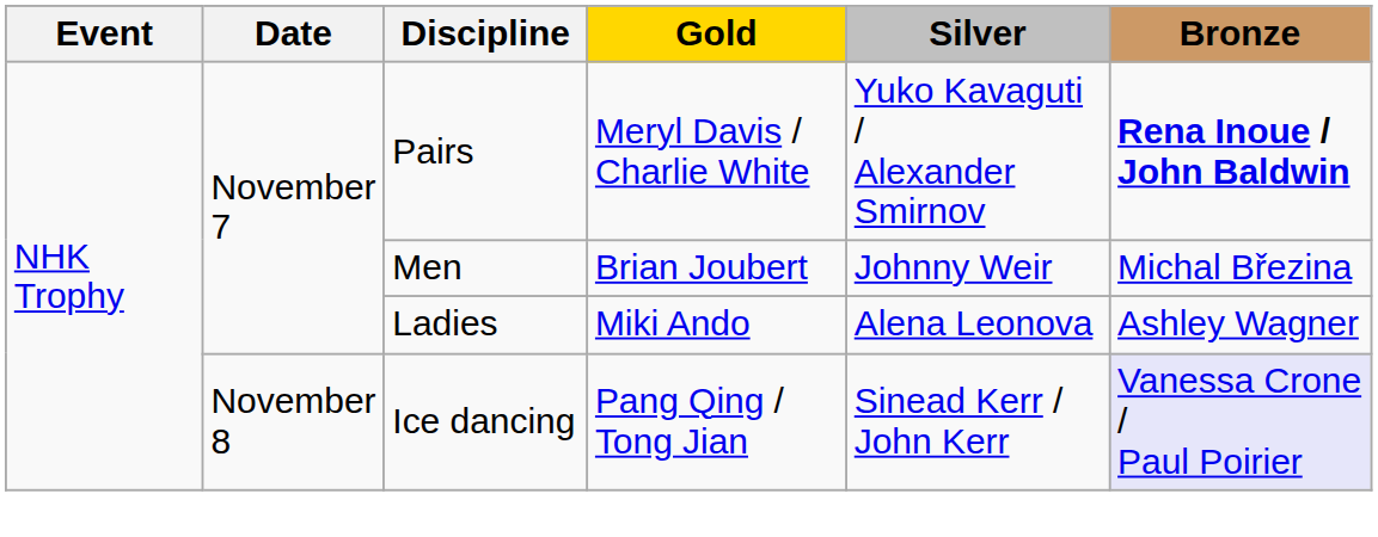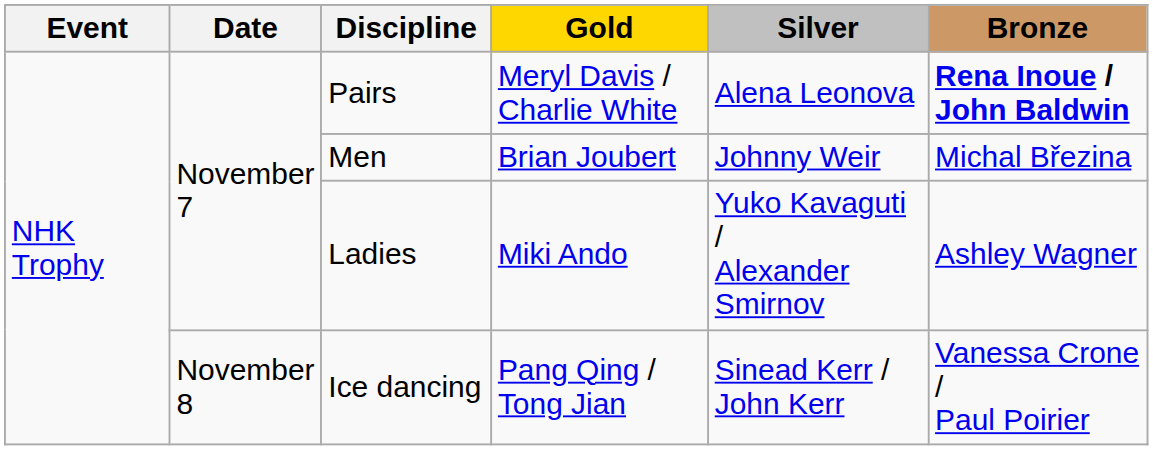Pairs | Silver: Yuko Kavaguti / Alexander Smirnov -> Alena Leonova
Ladies | Silver: Alena Leonova -> Yuko Kavaguti / Alexander Smirnov
Ice dancing | Bronze: lavender background -> no background
